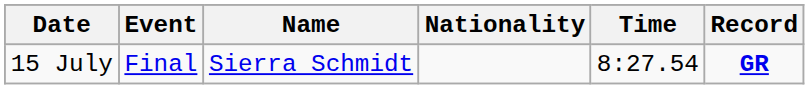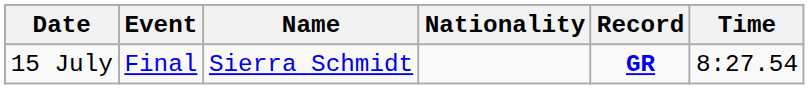columns swapped: Time <-> Record
